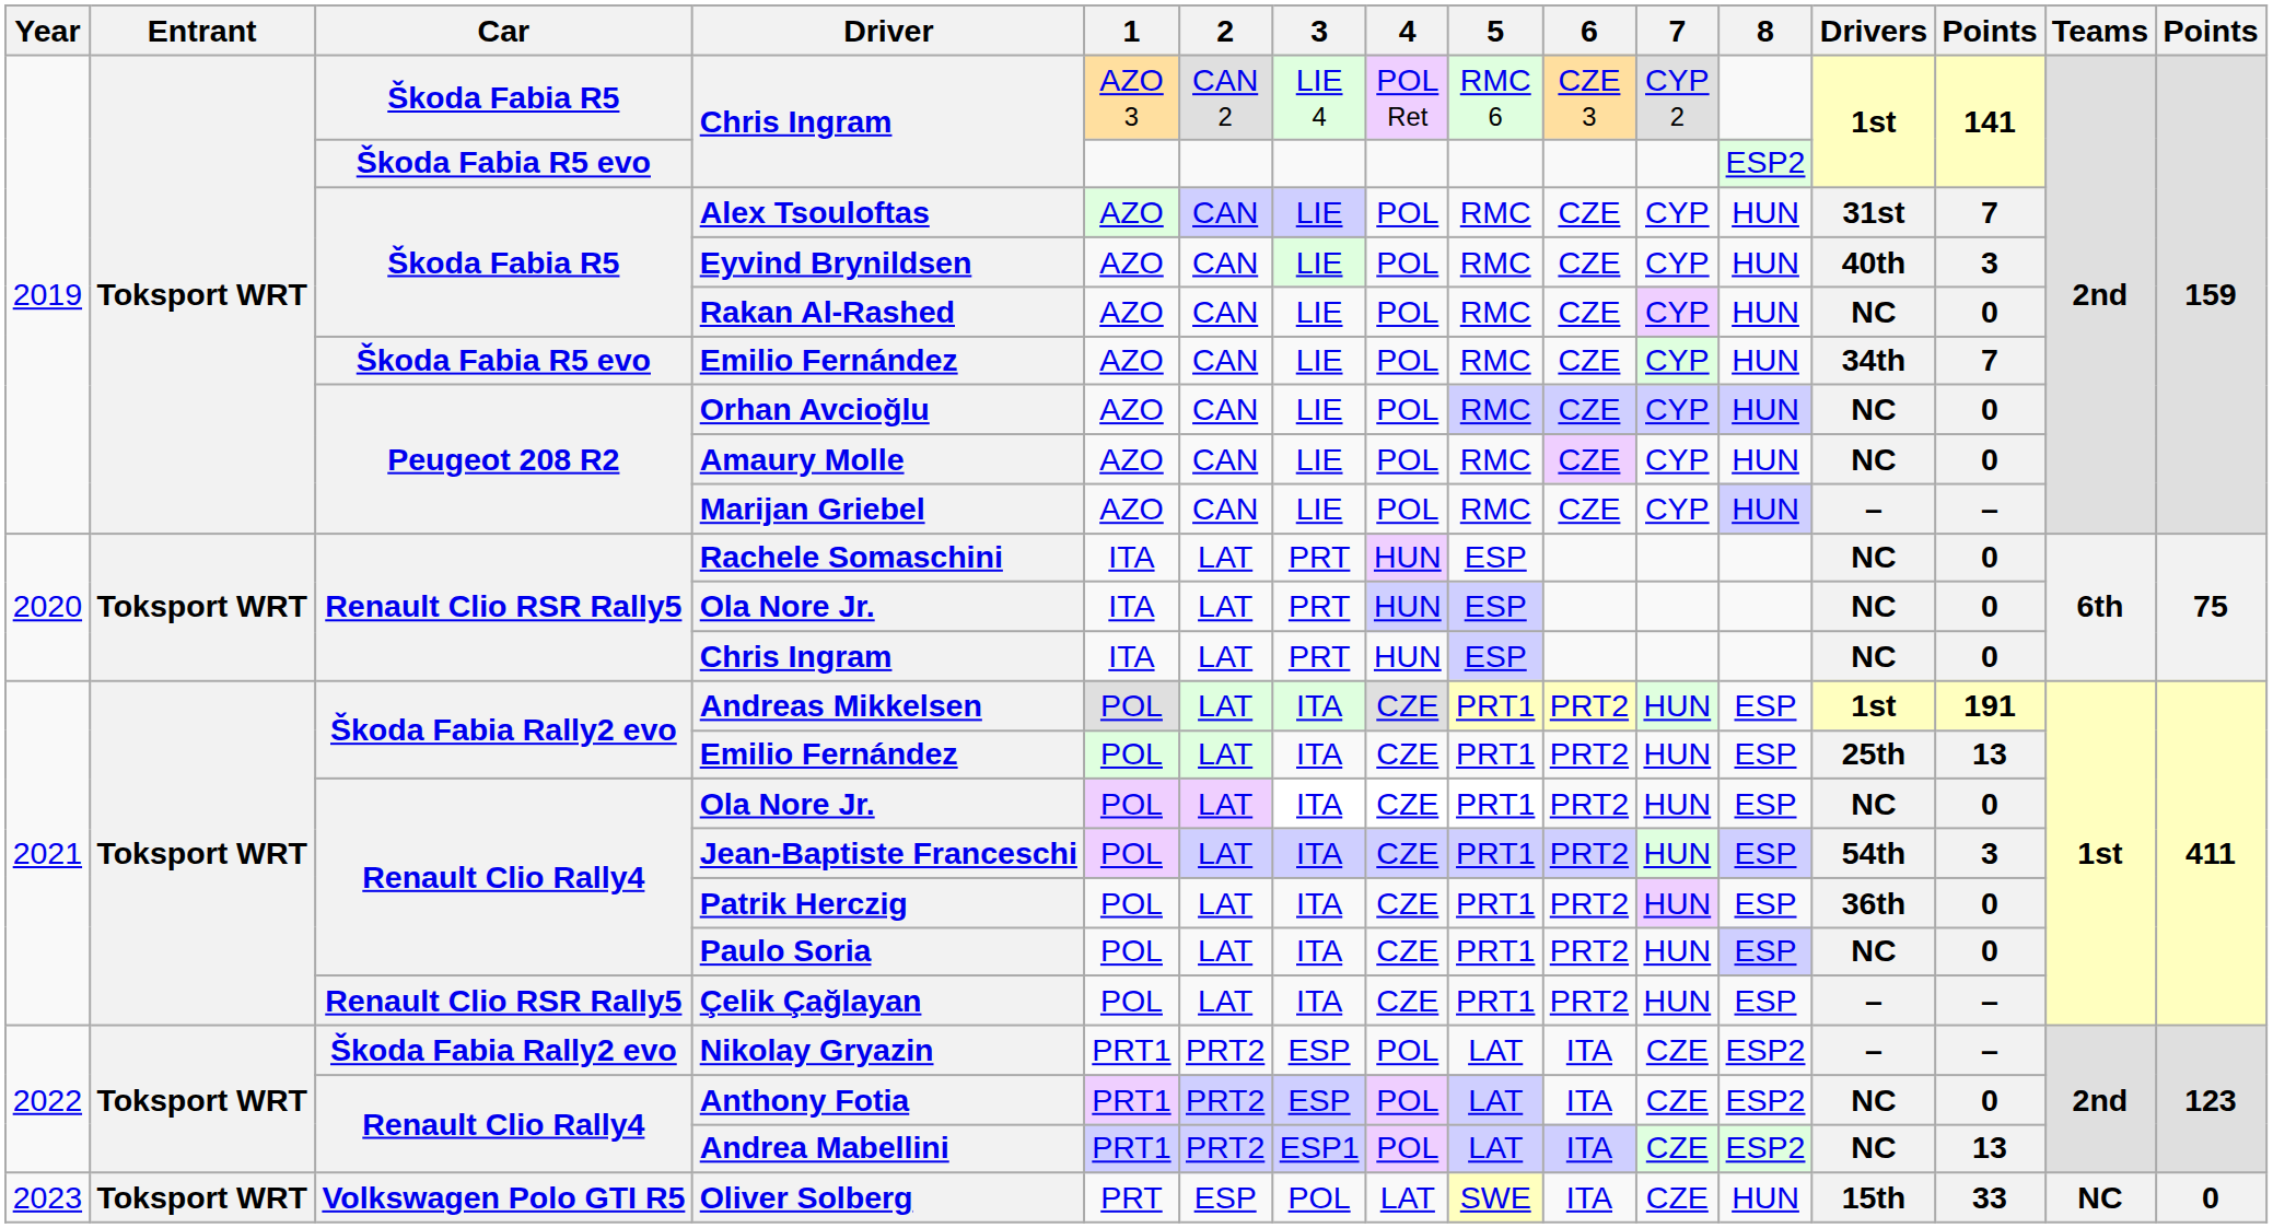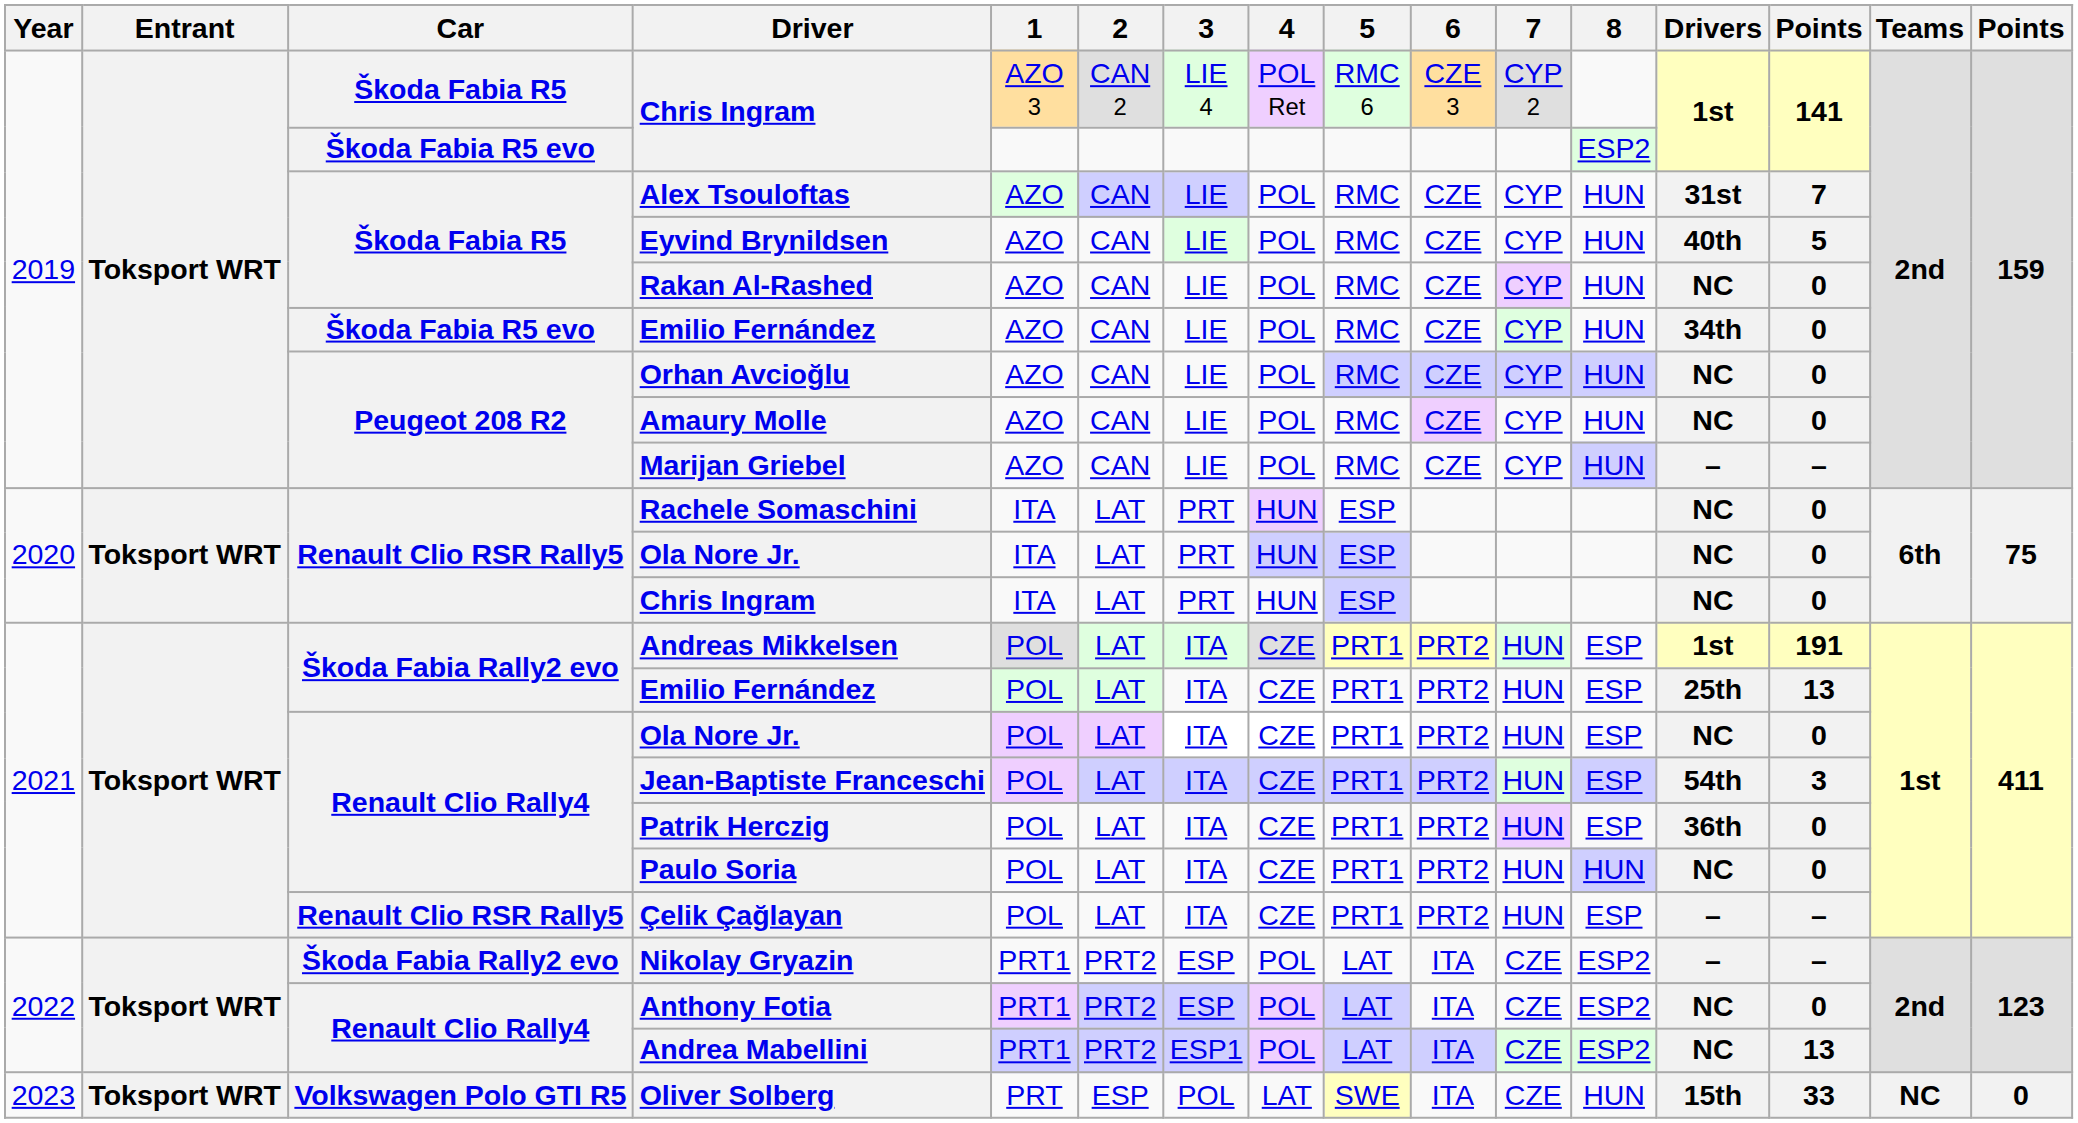Eyvind Brynildsen | column 14: 3 -> 5
Škoda Fabia R5 evo / Emilio Fernández | column 14: 7 -> 0
Paulo Soria | 8: ESP -> HUN
